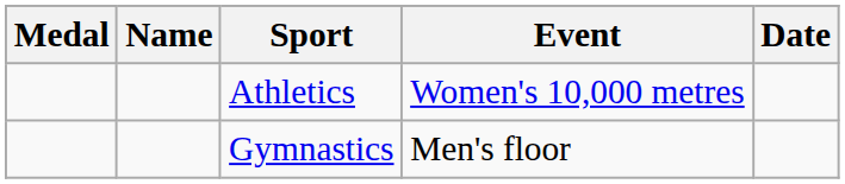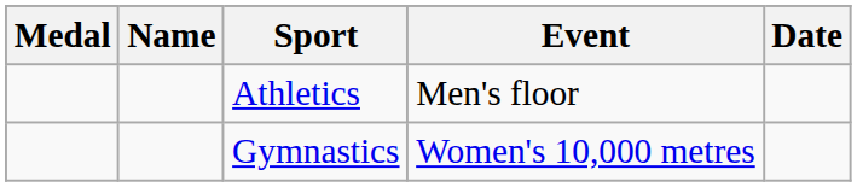Athletics | Event: Women's 10,000 metres -> Men's floor
Gymnastics | Event: Men's floor -> Women's 10,000 metres
